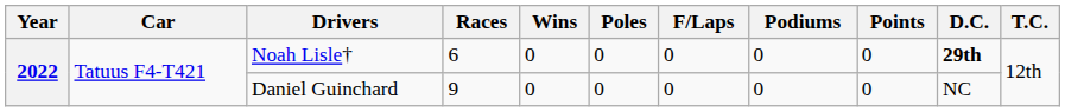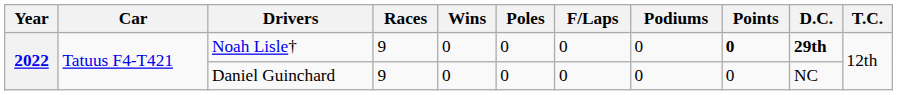Noah Lisle† | Races: 6 -> 9
Noah Lisle† | Points: normal -> bold
